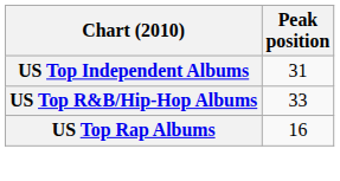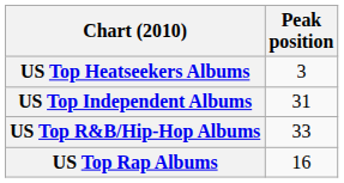+ row: US Top Heatseekers Albums | 3
